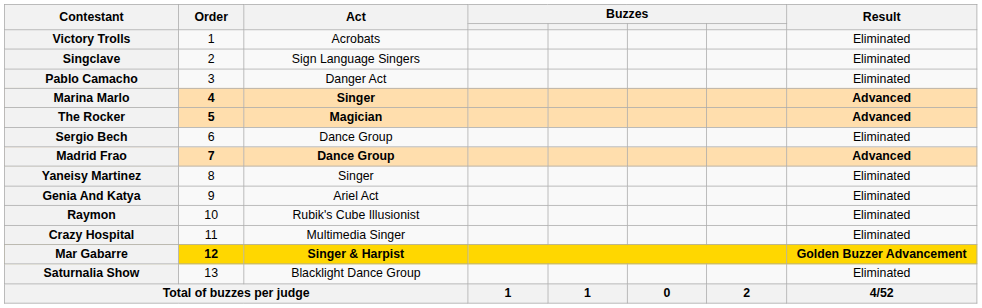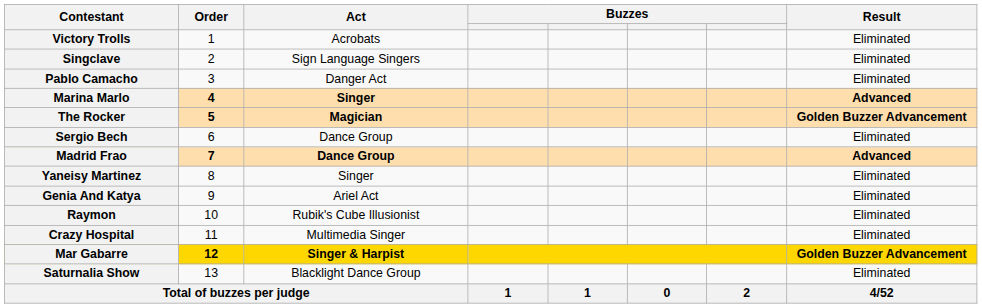The Rocker | Result: Advanced -> Golden Buzzer Advancement
